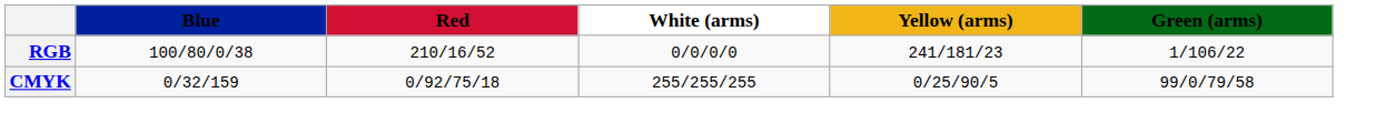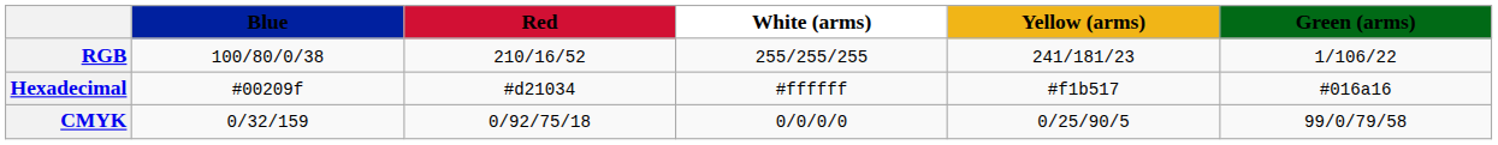RGB | White (arms): 0/0/0/0 -> 255/255/255
+ row: Hexadecimal | #00209f | #d21034 | #ffffff | #f1b517 | #016a16
CMYK | White (arms): 255/255/255 -> 0/0/0/0
